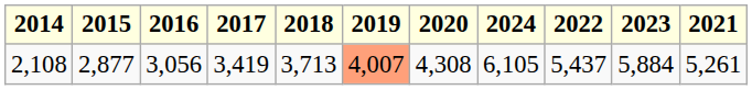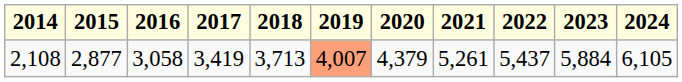columns swapped: 2021 <-> 2024
2,108 | 2016: 3,056 -> 3,058
2,108 | 2020: 4,308 -> 4,379
